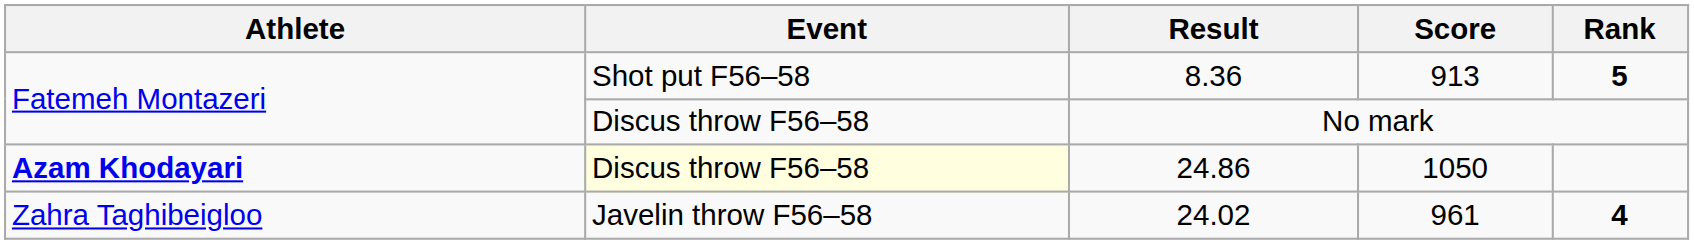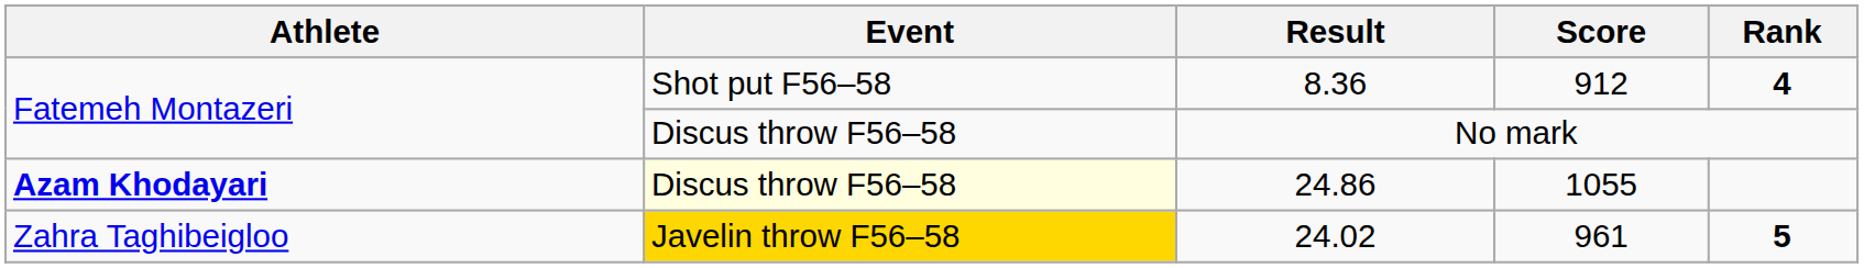8.36 | Score: 913 -> 912
8.36 | Rank: 5 -> 4
24.86 | Score: 1050 -> 1055
24.02 | Event: no background -> gold background
24.02 | Rank: 4 -> 5
